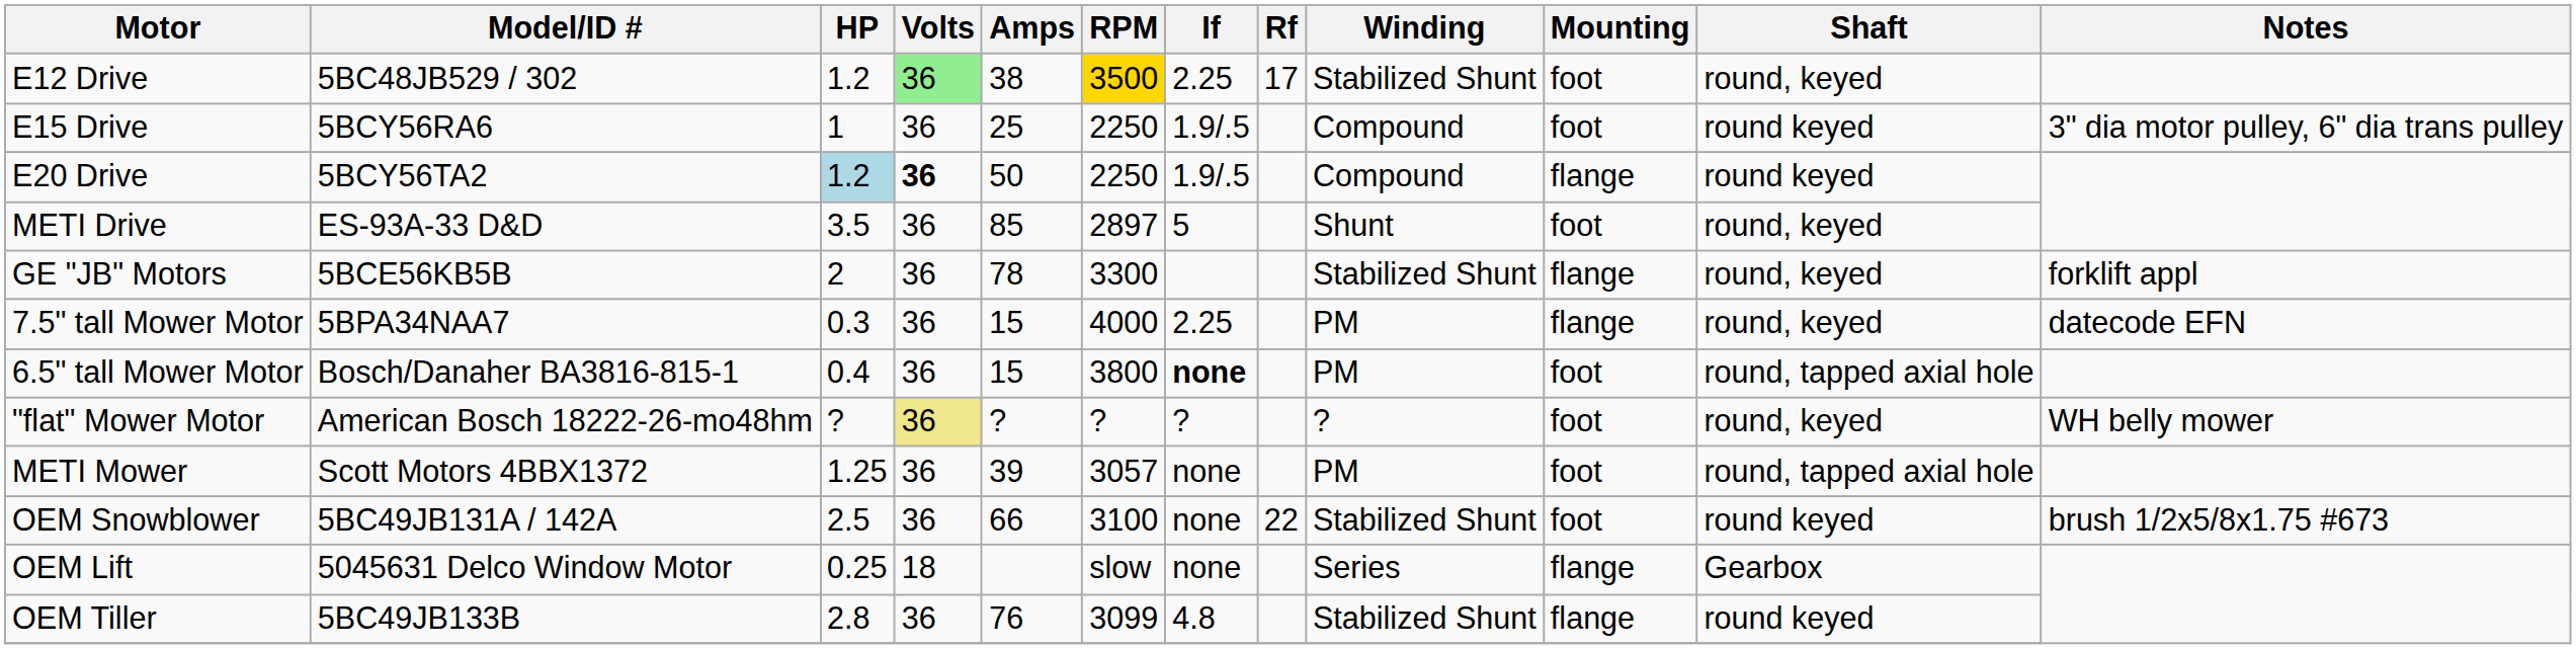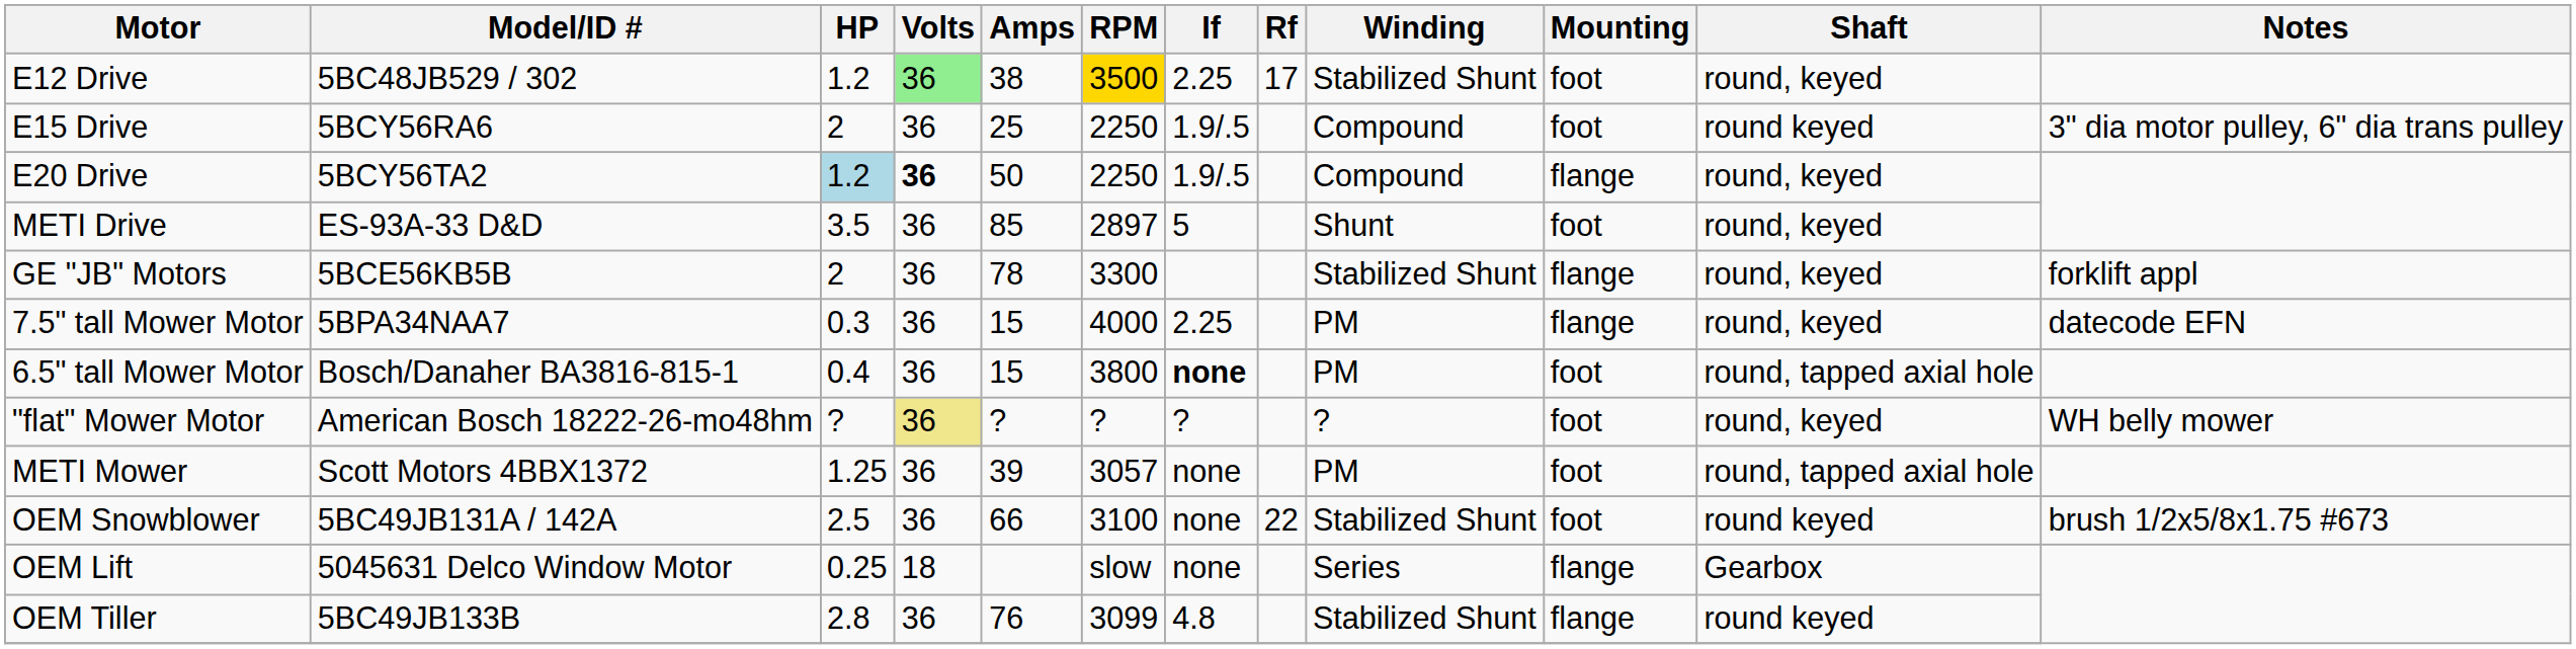E15 Drive | HP: 1 -> 2
E20 Drive | Shaft: round keyed -> round, keyed
